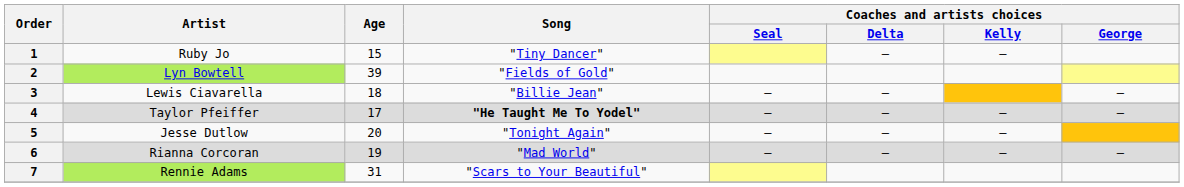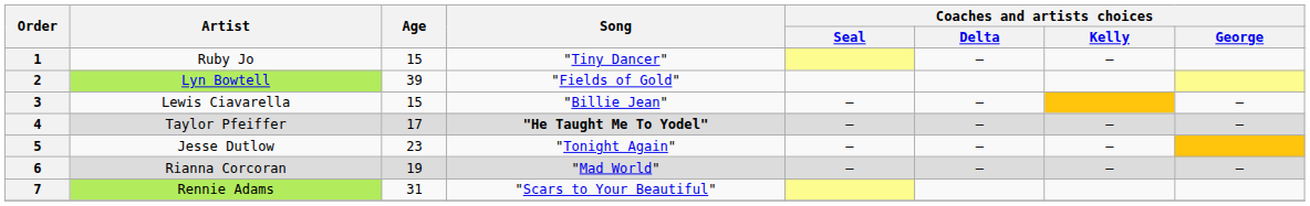3 | Age: 18 -> 15
5 | Age: 20 -> 23
